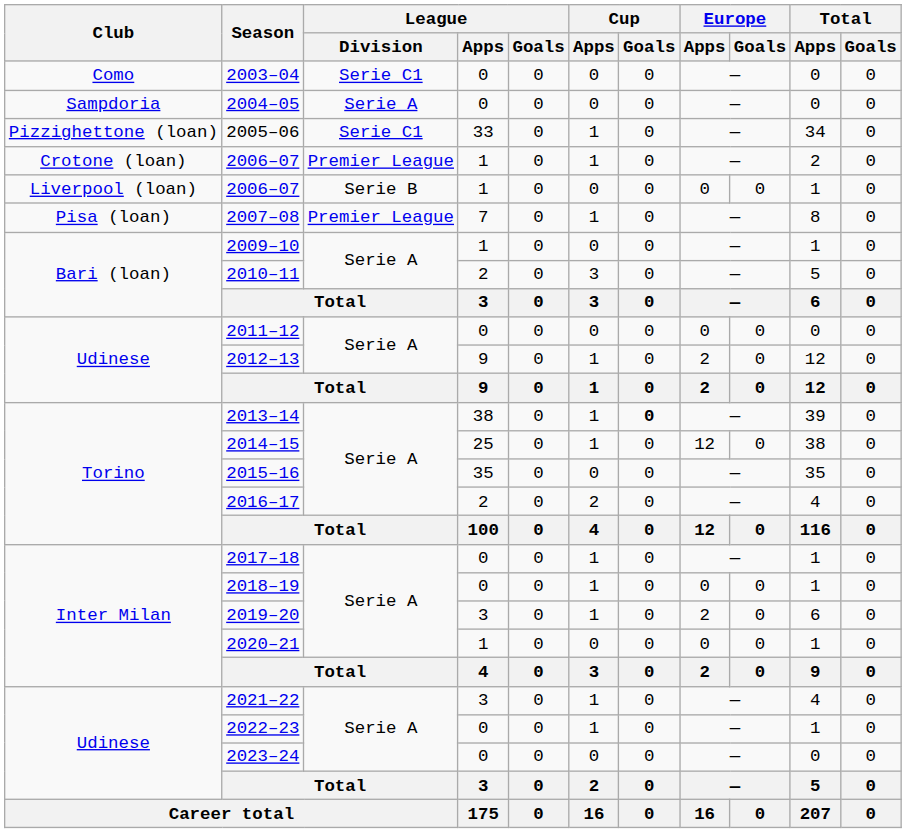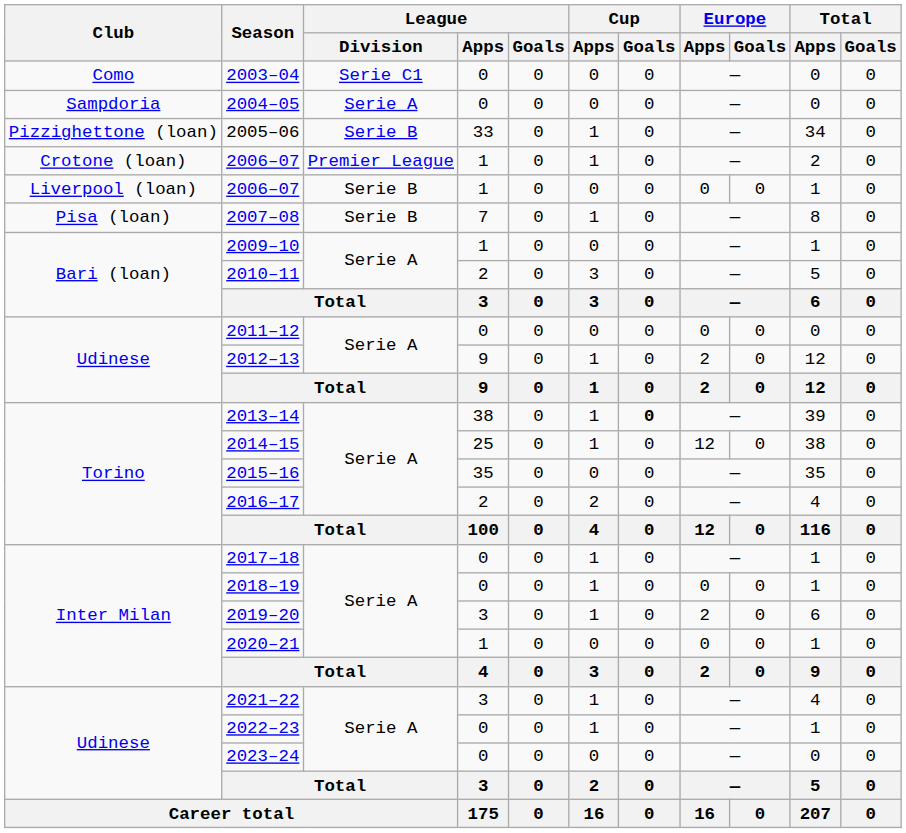2005–06 | League / Division: Serie C1 -> Serie B
2007–08 | League / Division: Premier League -> Serie B
